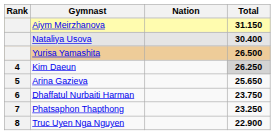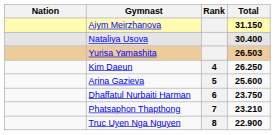columns swapped: Rank <-> Nation
Yurisa Yamashita | Total: 26.500 -> 26.503
Kim Daeun | Total: lightgrey background -> no background
Arina Gazieva | Total: 25.650 -> 25.600
Phatsaphon Thapthong | Total: 23.250 -> 23.210
